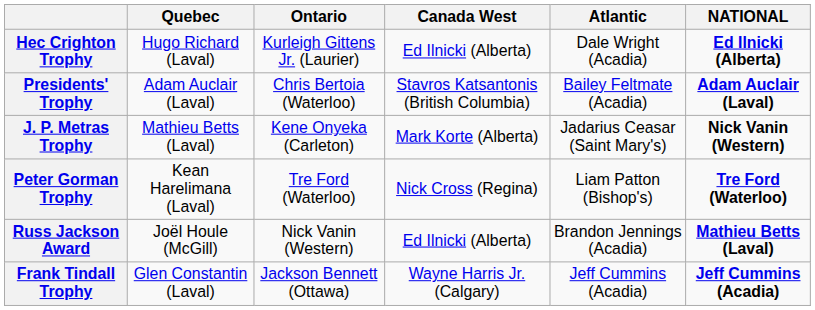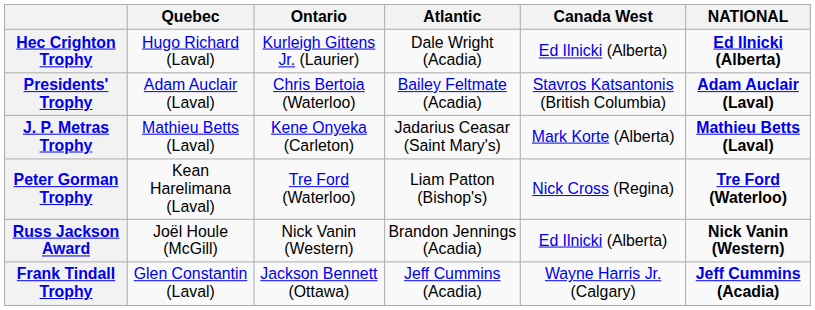columns swapped: Atlantic <-> Canada West
J. P. Metras Trophy | NATIONAL: Nick Vanin (Western) -> Mathieu Betts (Laval)
Russ Jackson Award | NATIONAL: Mathieu Betts (Laval) -> Nick Vanin (Western)
